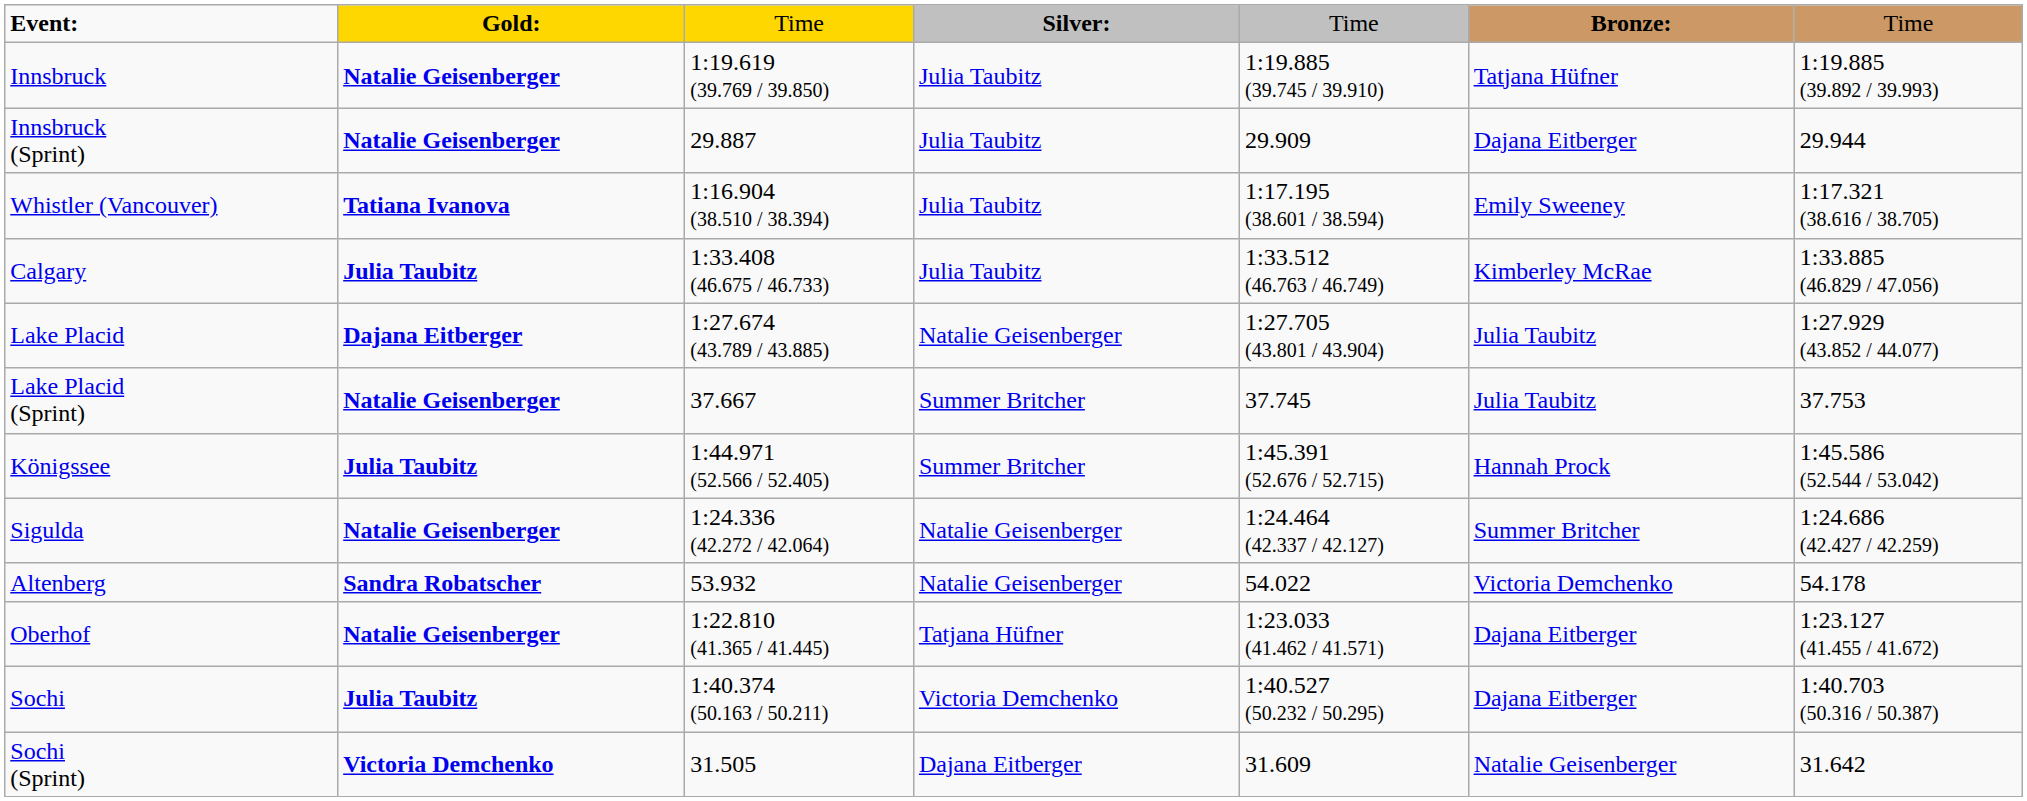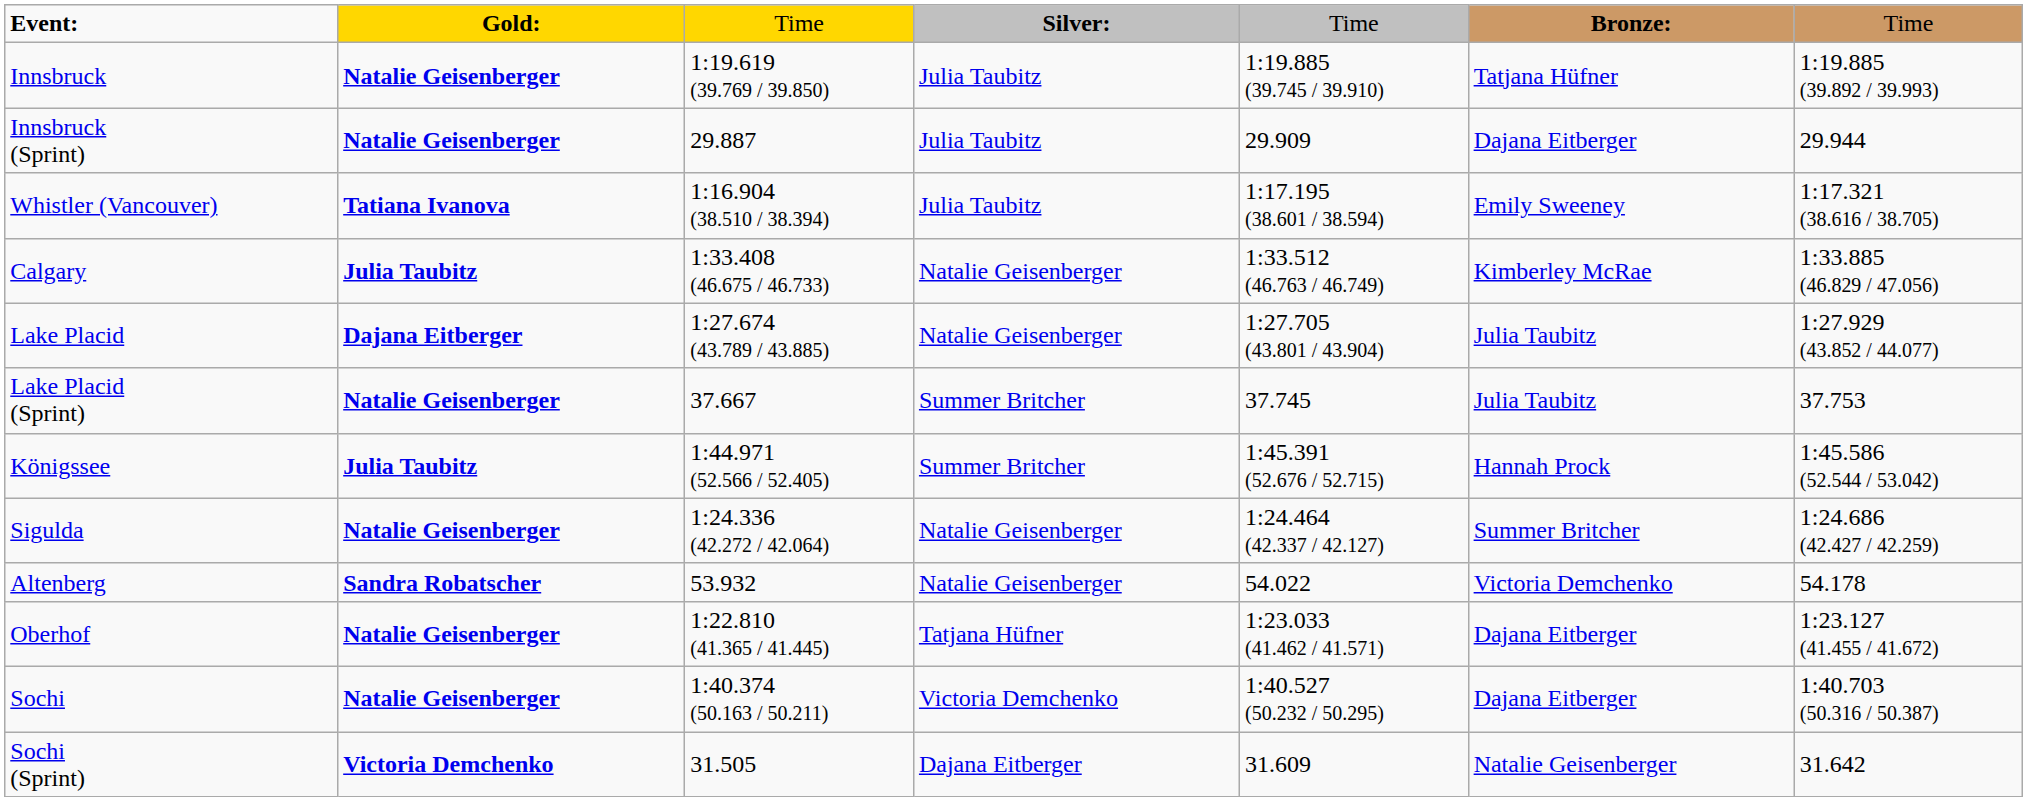Calgary | column 4: Julia Taubitz -> Natalie Geisenberger
Sochi | column 2: Julia Taubitz -> Natalie Geisenberger
